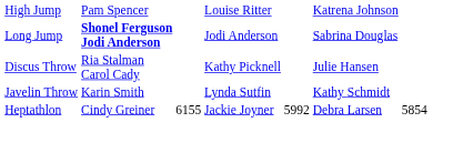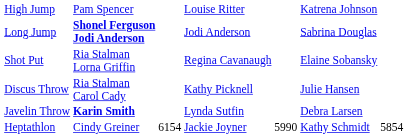+ row: Shot Put | Ria Stalman Lorna Griffin | Regina Cavanaugh | Elaine Sobansky
Javelin Throw | column 2: normal -> bold
Javelin Throw | column 6: Kathy Schmidt -> Debra Larsen
Heptathlon | column 3: 6155 -> 6154
Heptathlon | column 5: 5992 -> 5990
Heptathlon | column 6: Debra Larsen -> Kathy Schmidt
